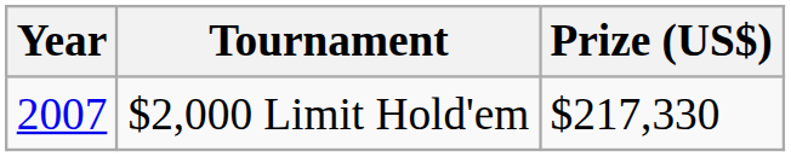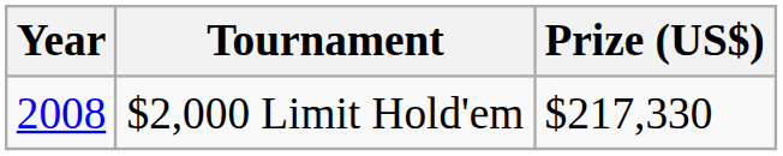$2,000 Limit Hold'em | Year: 2007 -> 2008
